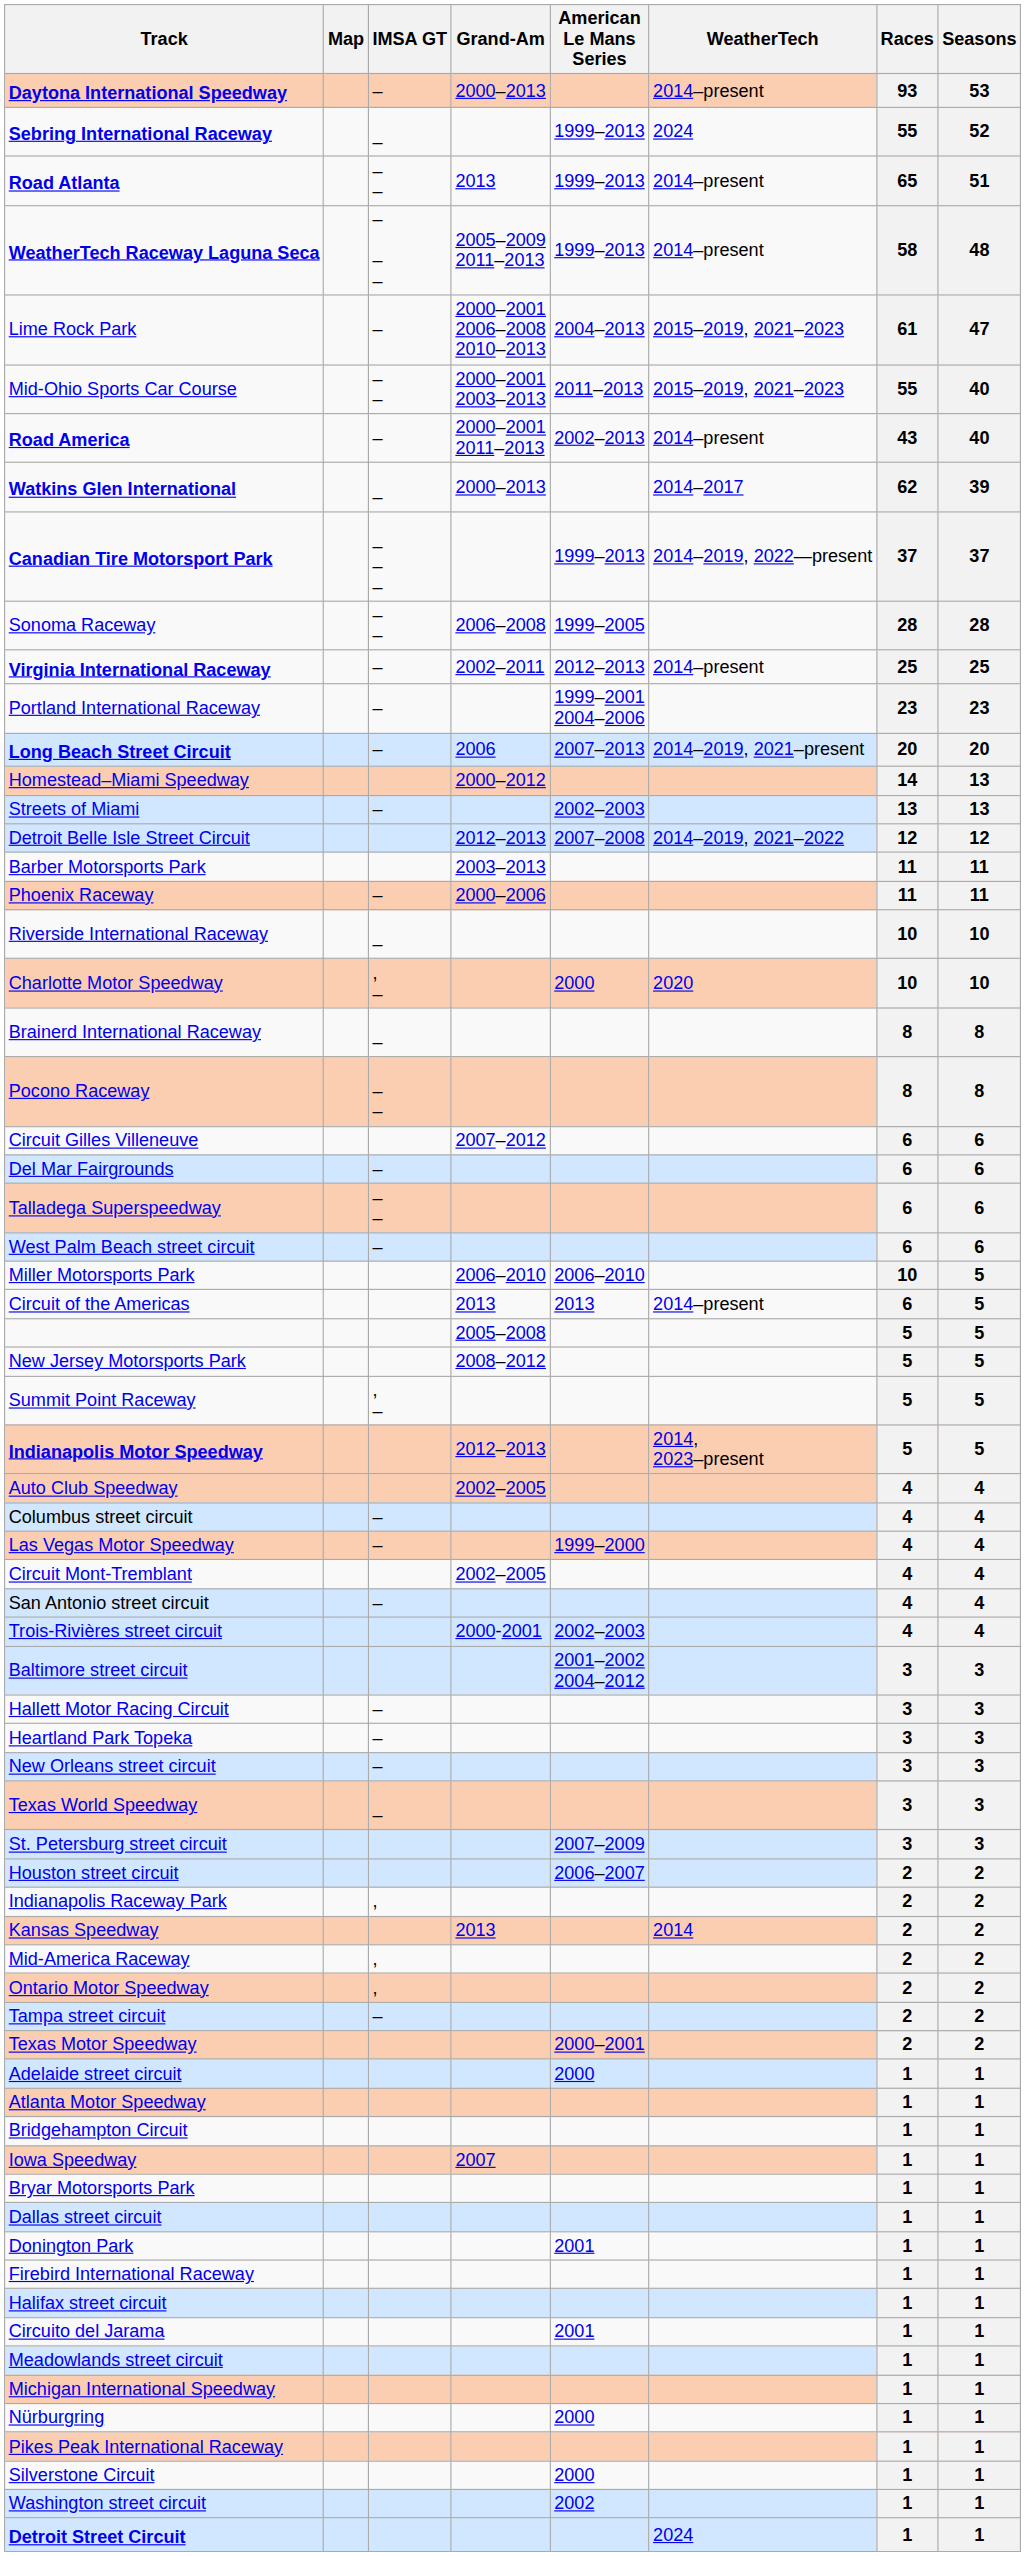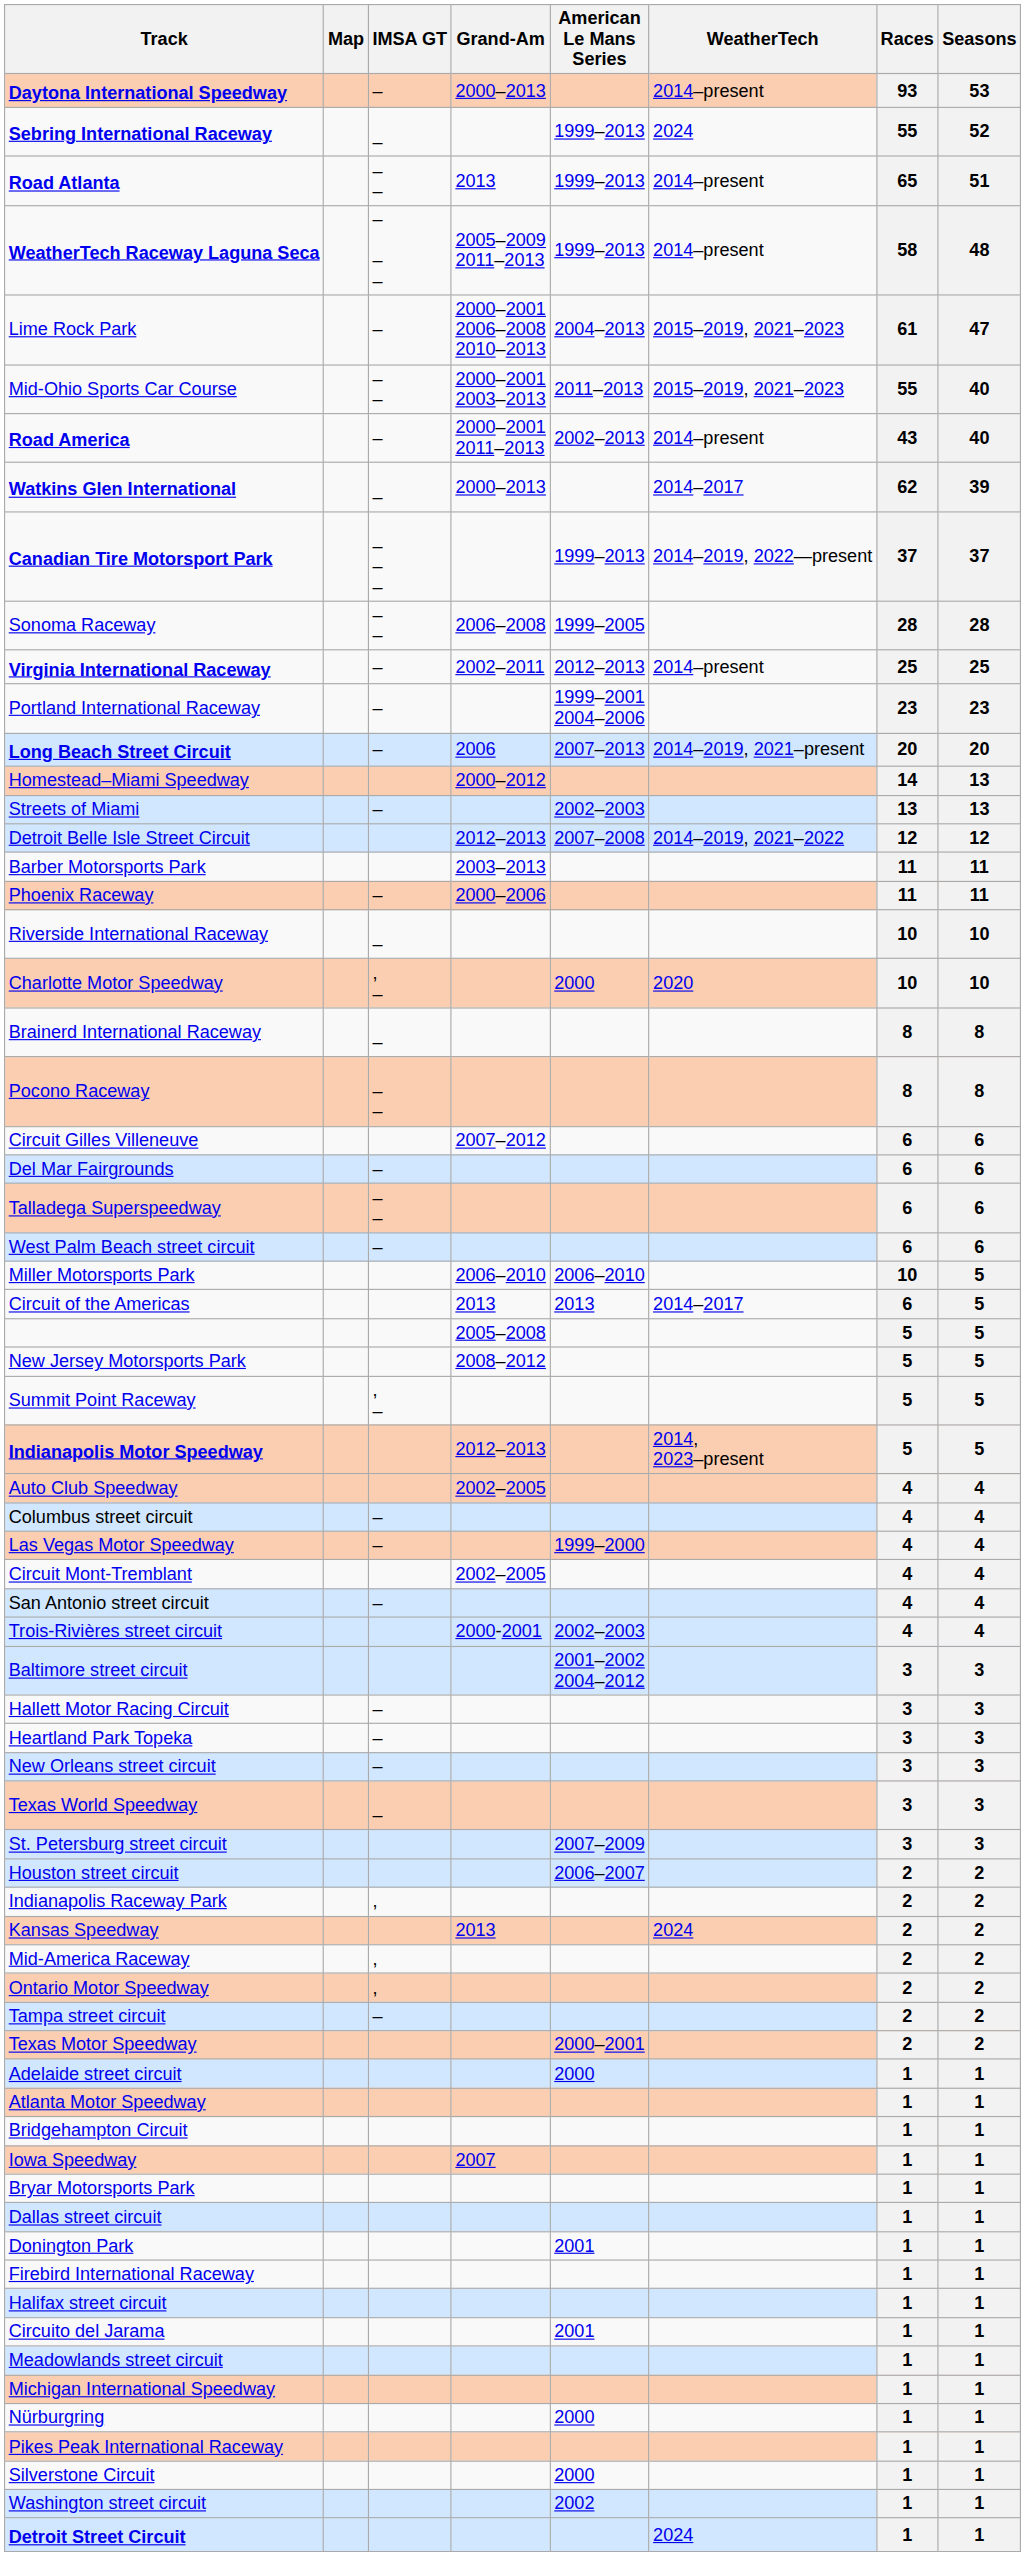Circuit of the Americas | WeatherTech: 2014–present -> 2014–2017
Kansas Speedway | WeatherTech: 2014 -> 2024
